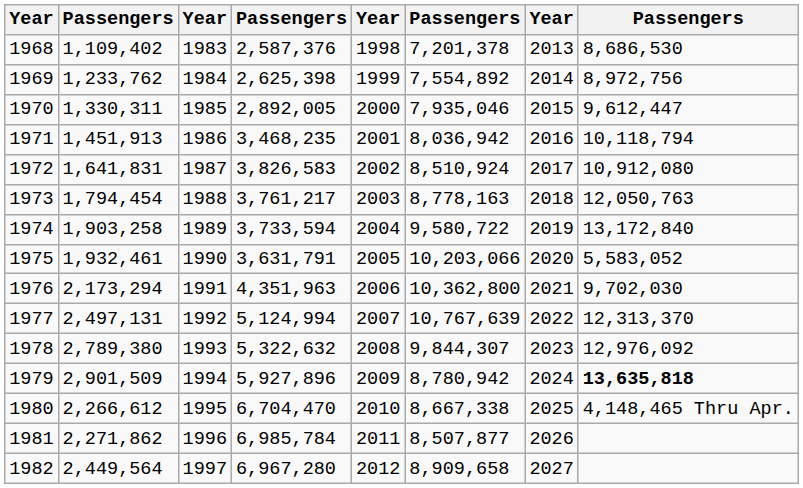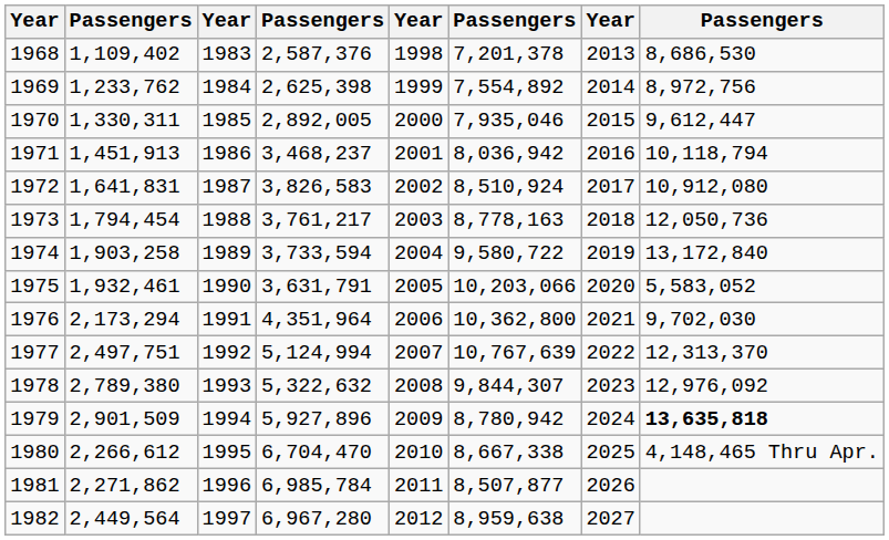1971 | column 4: 3,468,235 -> 3,468,237
1973 | column 8: 12,050,763 -> 12,050,736
1976 | column 4: 4,351,963 -> 4,351,964
1977 | column 2: 2,497,131 -> 2,497,751
1982 | column 6: 8,909,658 -> 8,959,638
